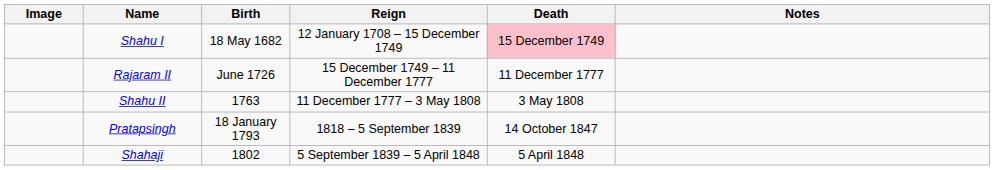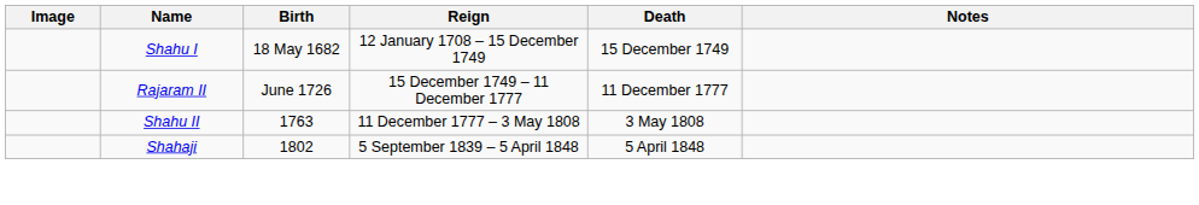Shahu I | Death: pink background -> no background
- row: Pratapsingh | 18 January 1793 | 1818 – 5 September 1839 | 14 October 1847
